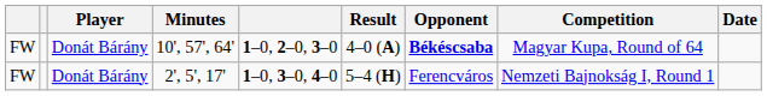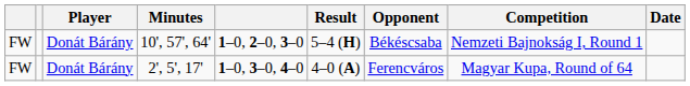10', 57', 64' | Result: 4–0 (A) -> 5–4 (H)
10', 57', 64' | Opponent: bold -> normal
10', 57', 64' | Competition: Magyar Kupa, Round of 64 -> Nemzeti Bajnokság I, Round 1
2', 5', 17' | Result: 5–4 (H) -> 4–0 (A)
2', 5', 17' | Competition: Nemzeti Bajnokság I, Round 1 -> Magyar Kupa, Round of 64
